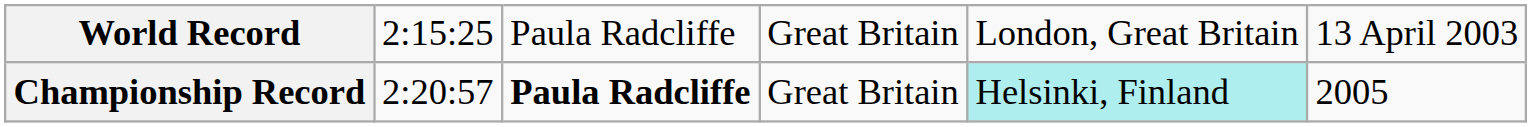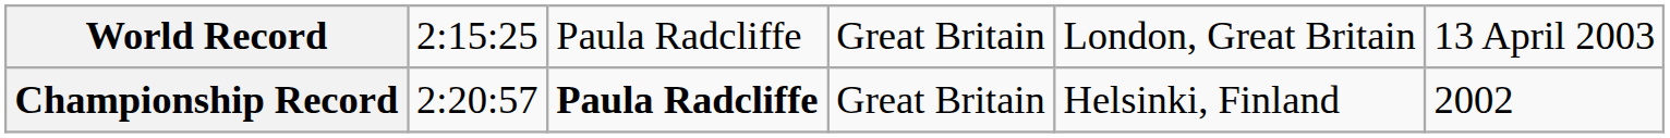Championship Record | column 5: paleturquoise background -> no background
Championship Record | column 6: 2005 -> 2002
